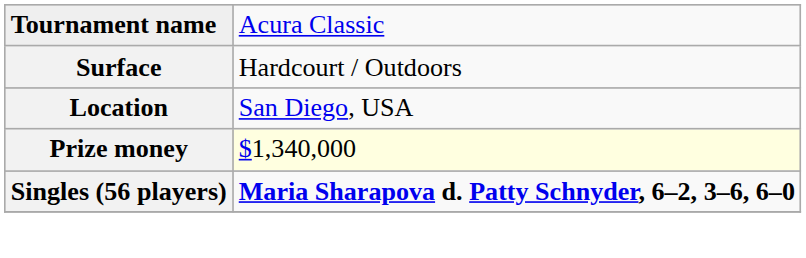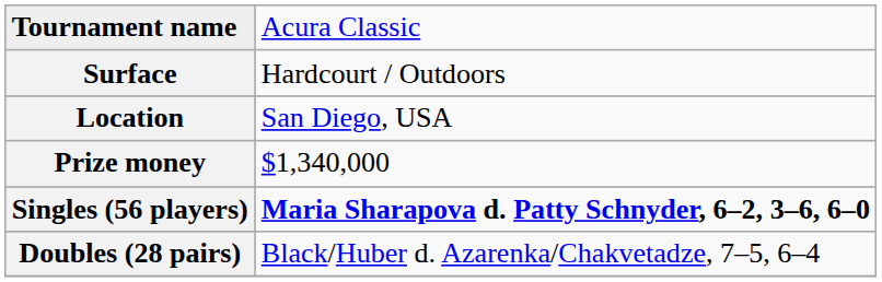Prize money | column 2: lightyellow background -> no background
+ row: Doubles (28 pairs) | Black/Huber d. Azarenka/Chakvetadze, 7–5, 6–4
